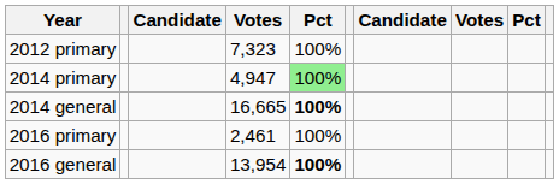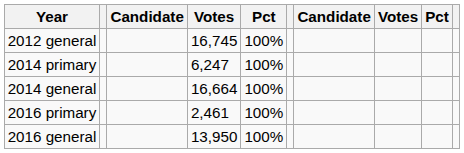- row: 2012 primary | 7,323 | 100%
+ row: 2012 general | 16,745 | 100%
2014 primary | column 4: 4,947 -> 6,247
2014 primary | column 5: lightgreen background -> no background
2014 general | column 4: 16,665 -> 16,664
2014 general | column 5: bold -> normal
2016 general | column 4: 13,954 -> 13,950
2016 general | column 5: bold -> normal
